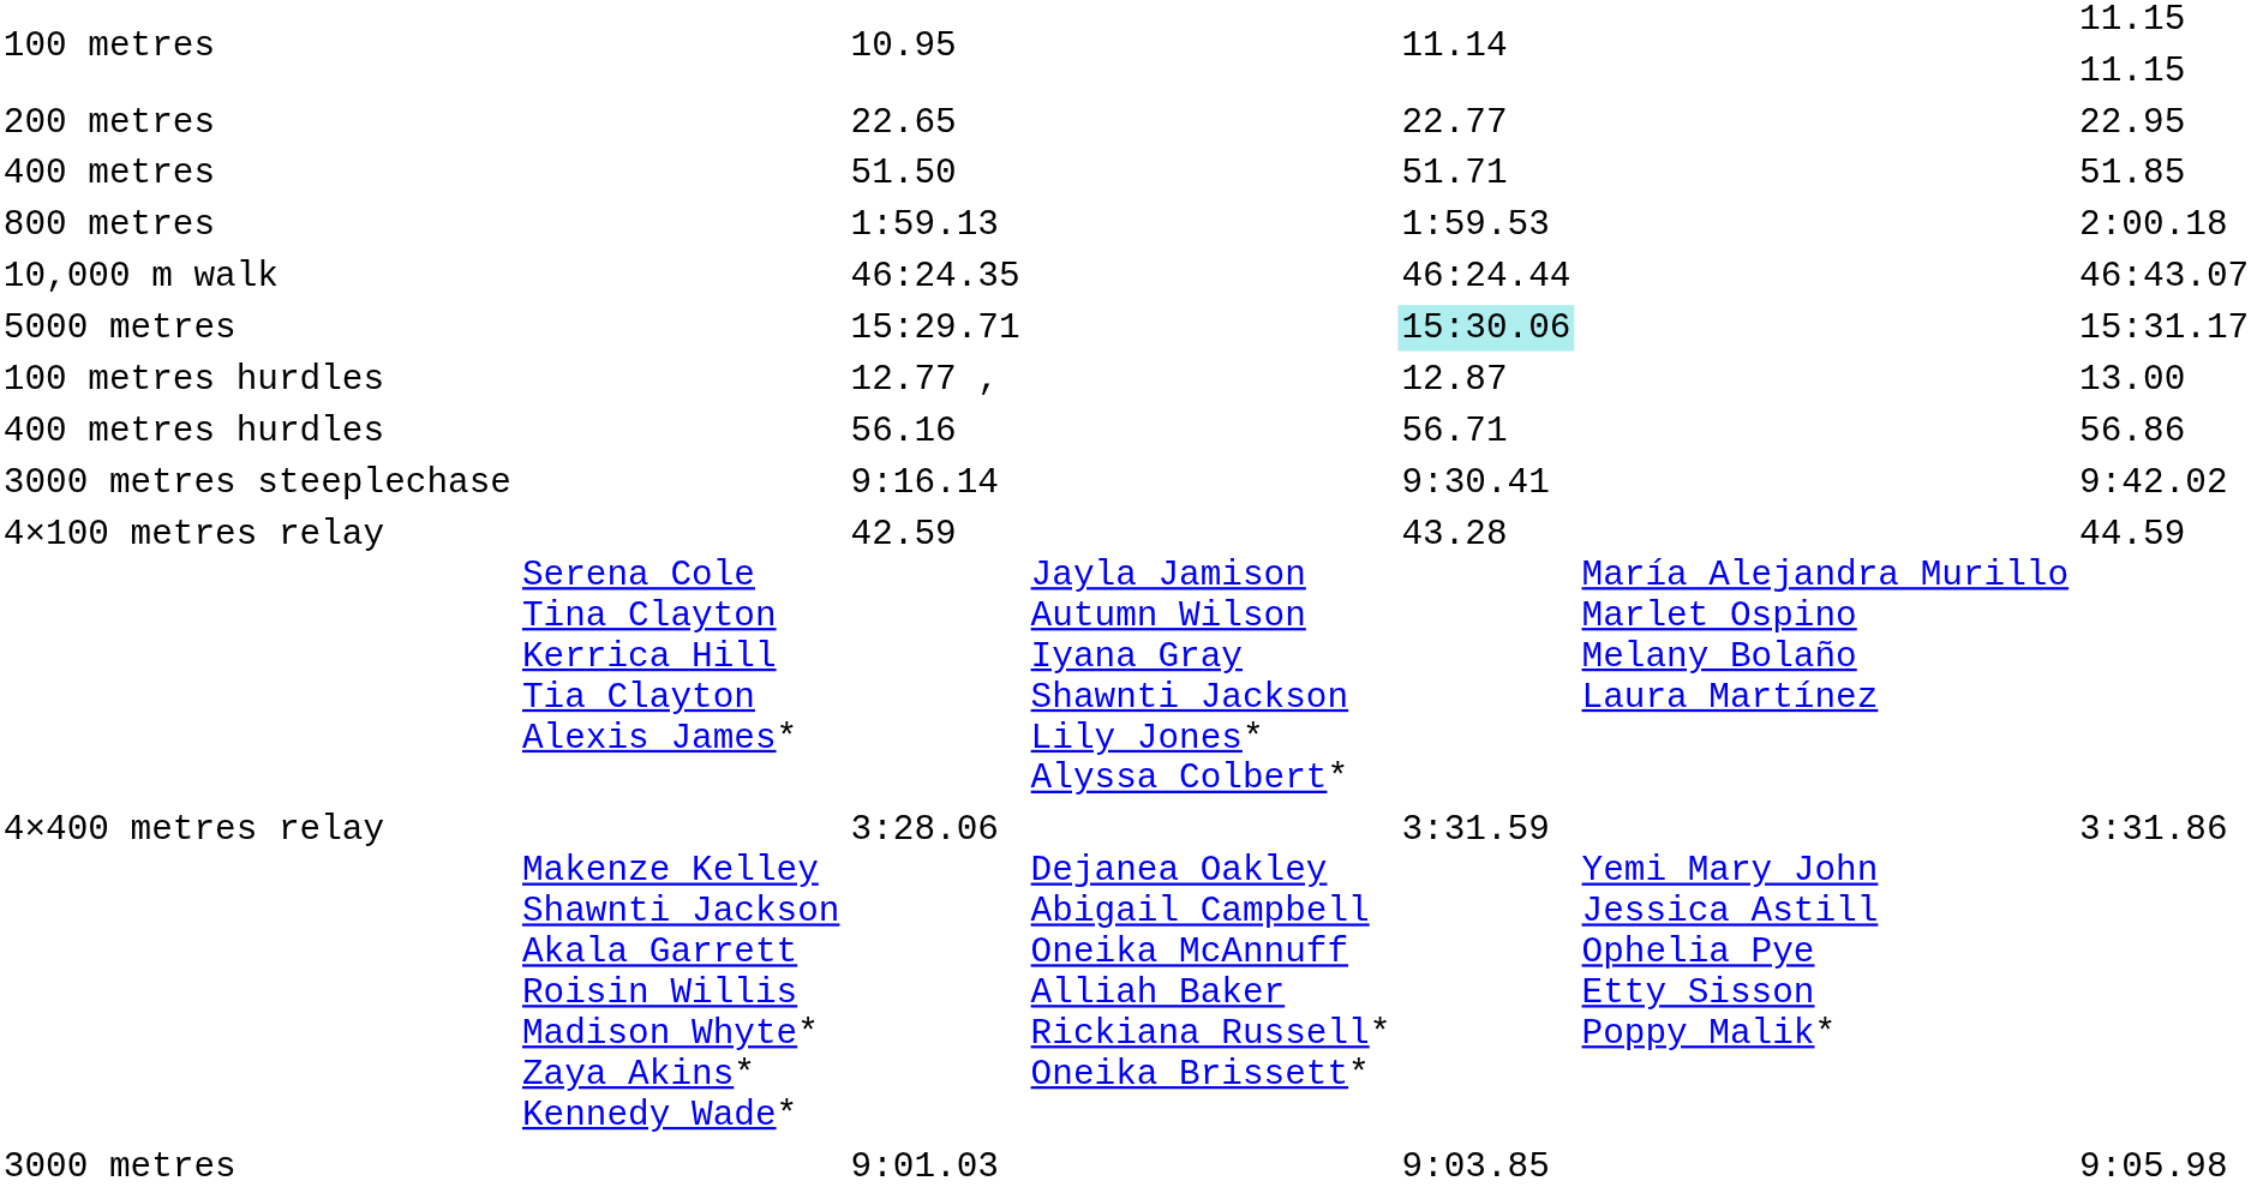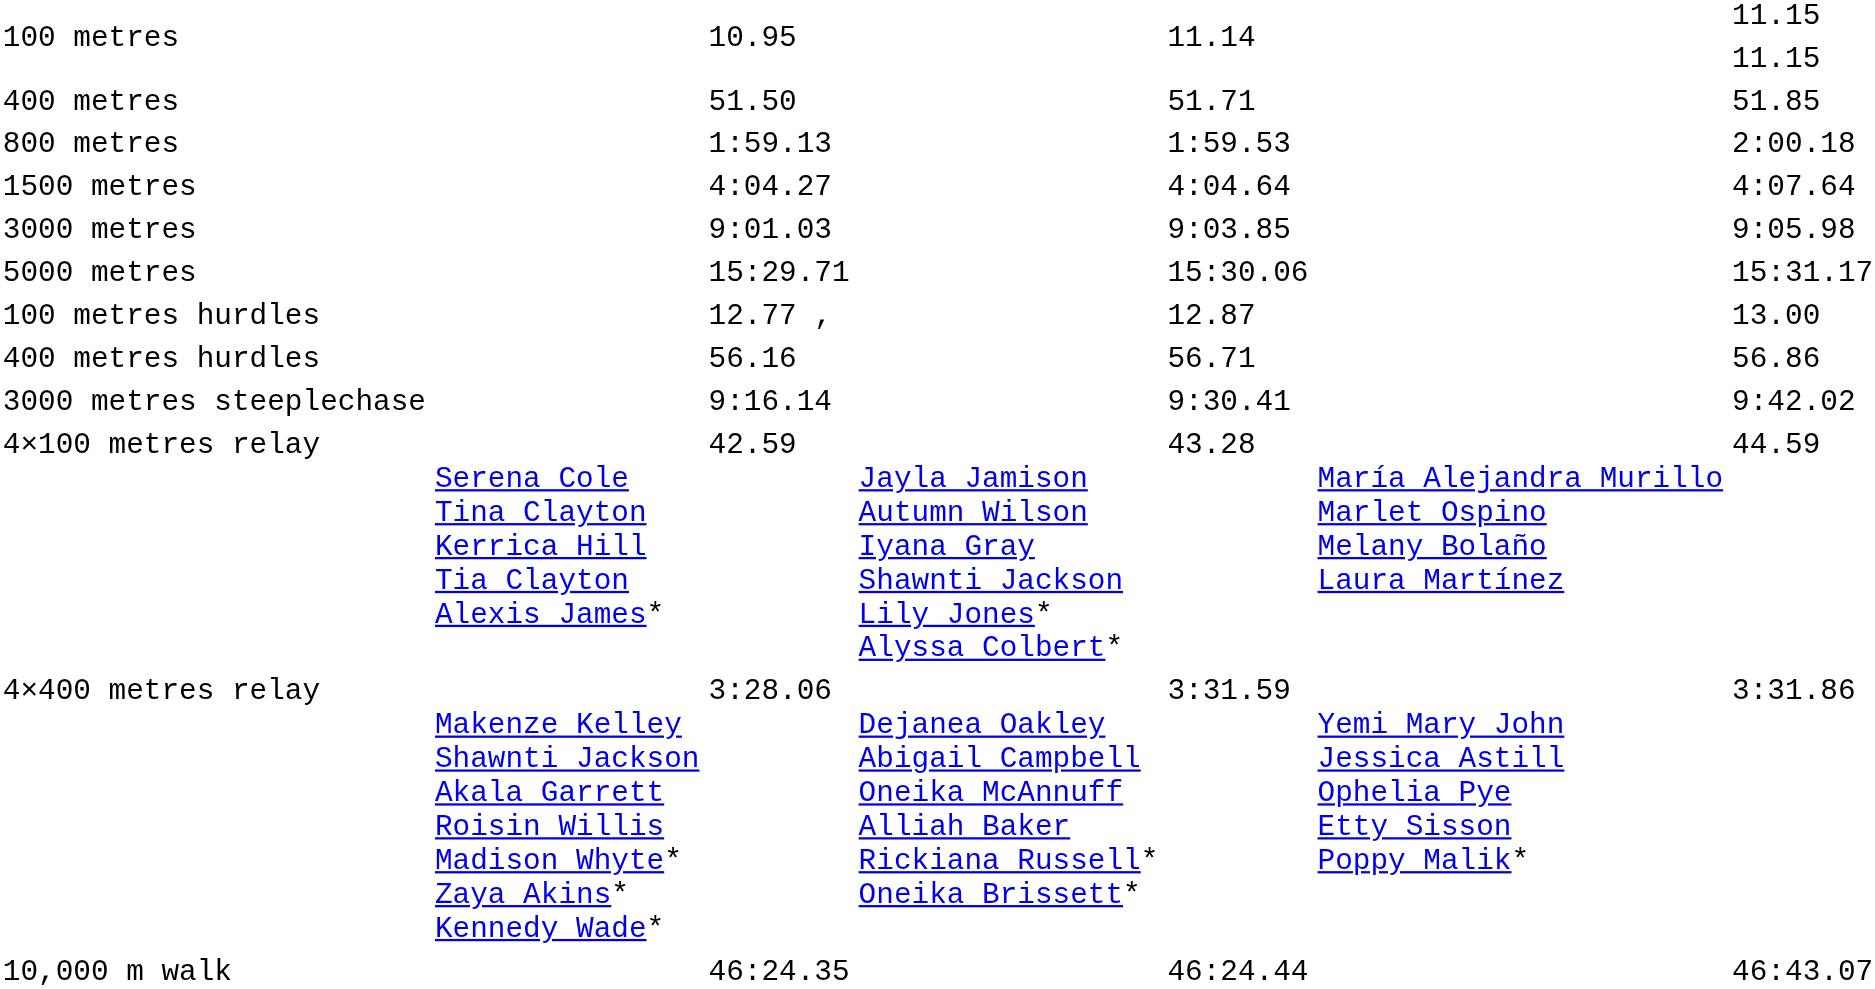- row: 200 metres | 22.65 | 22.77 | 22.95
+ row: 1500 metres | 4:04.27 | 4:04.64 | 4:07.64
rows swapped: 3000 metres <-> 10,000 m walk
5000 metres | column 5: paleturquoise background -> no background
